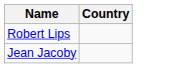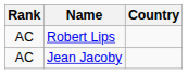+ column: Rank | AC | AC
